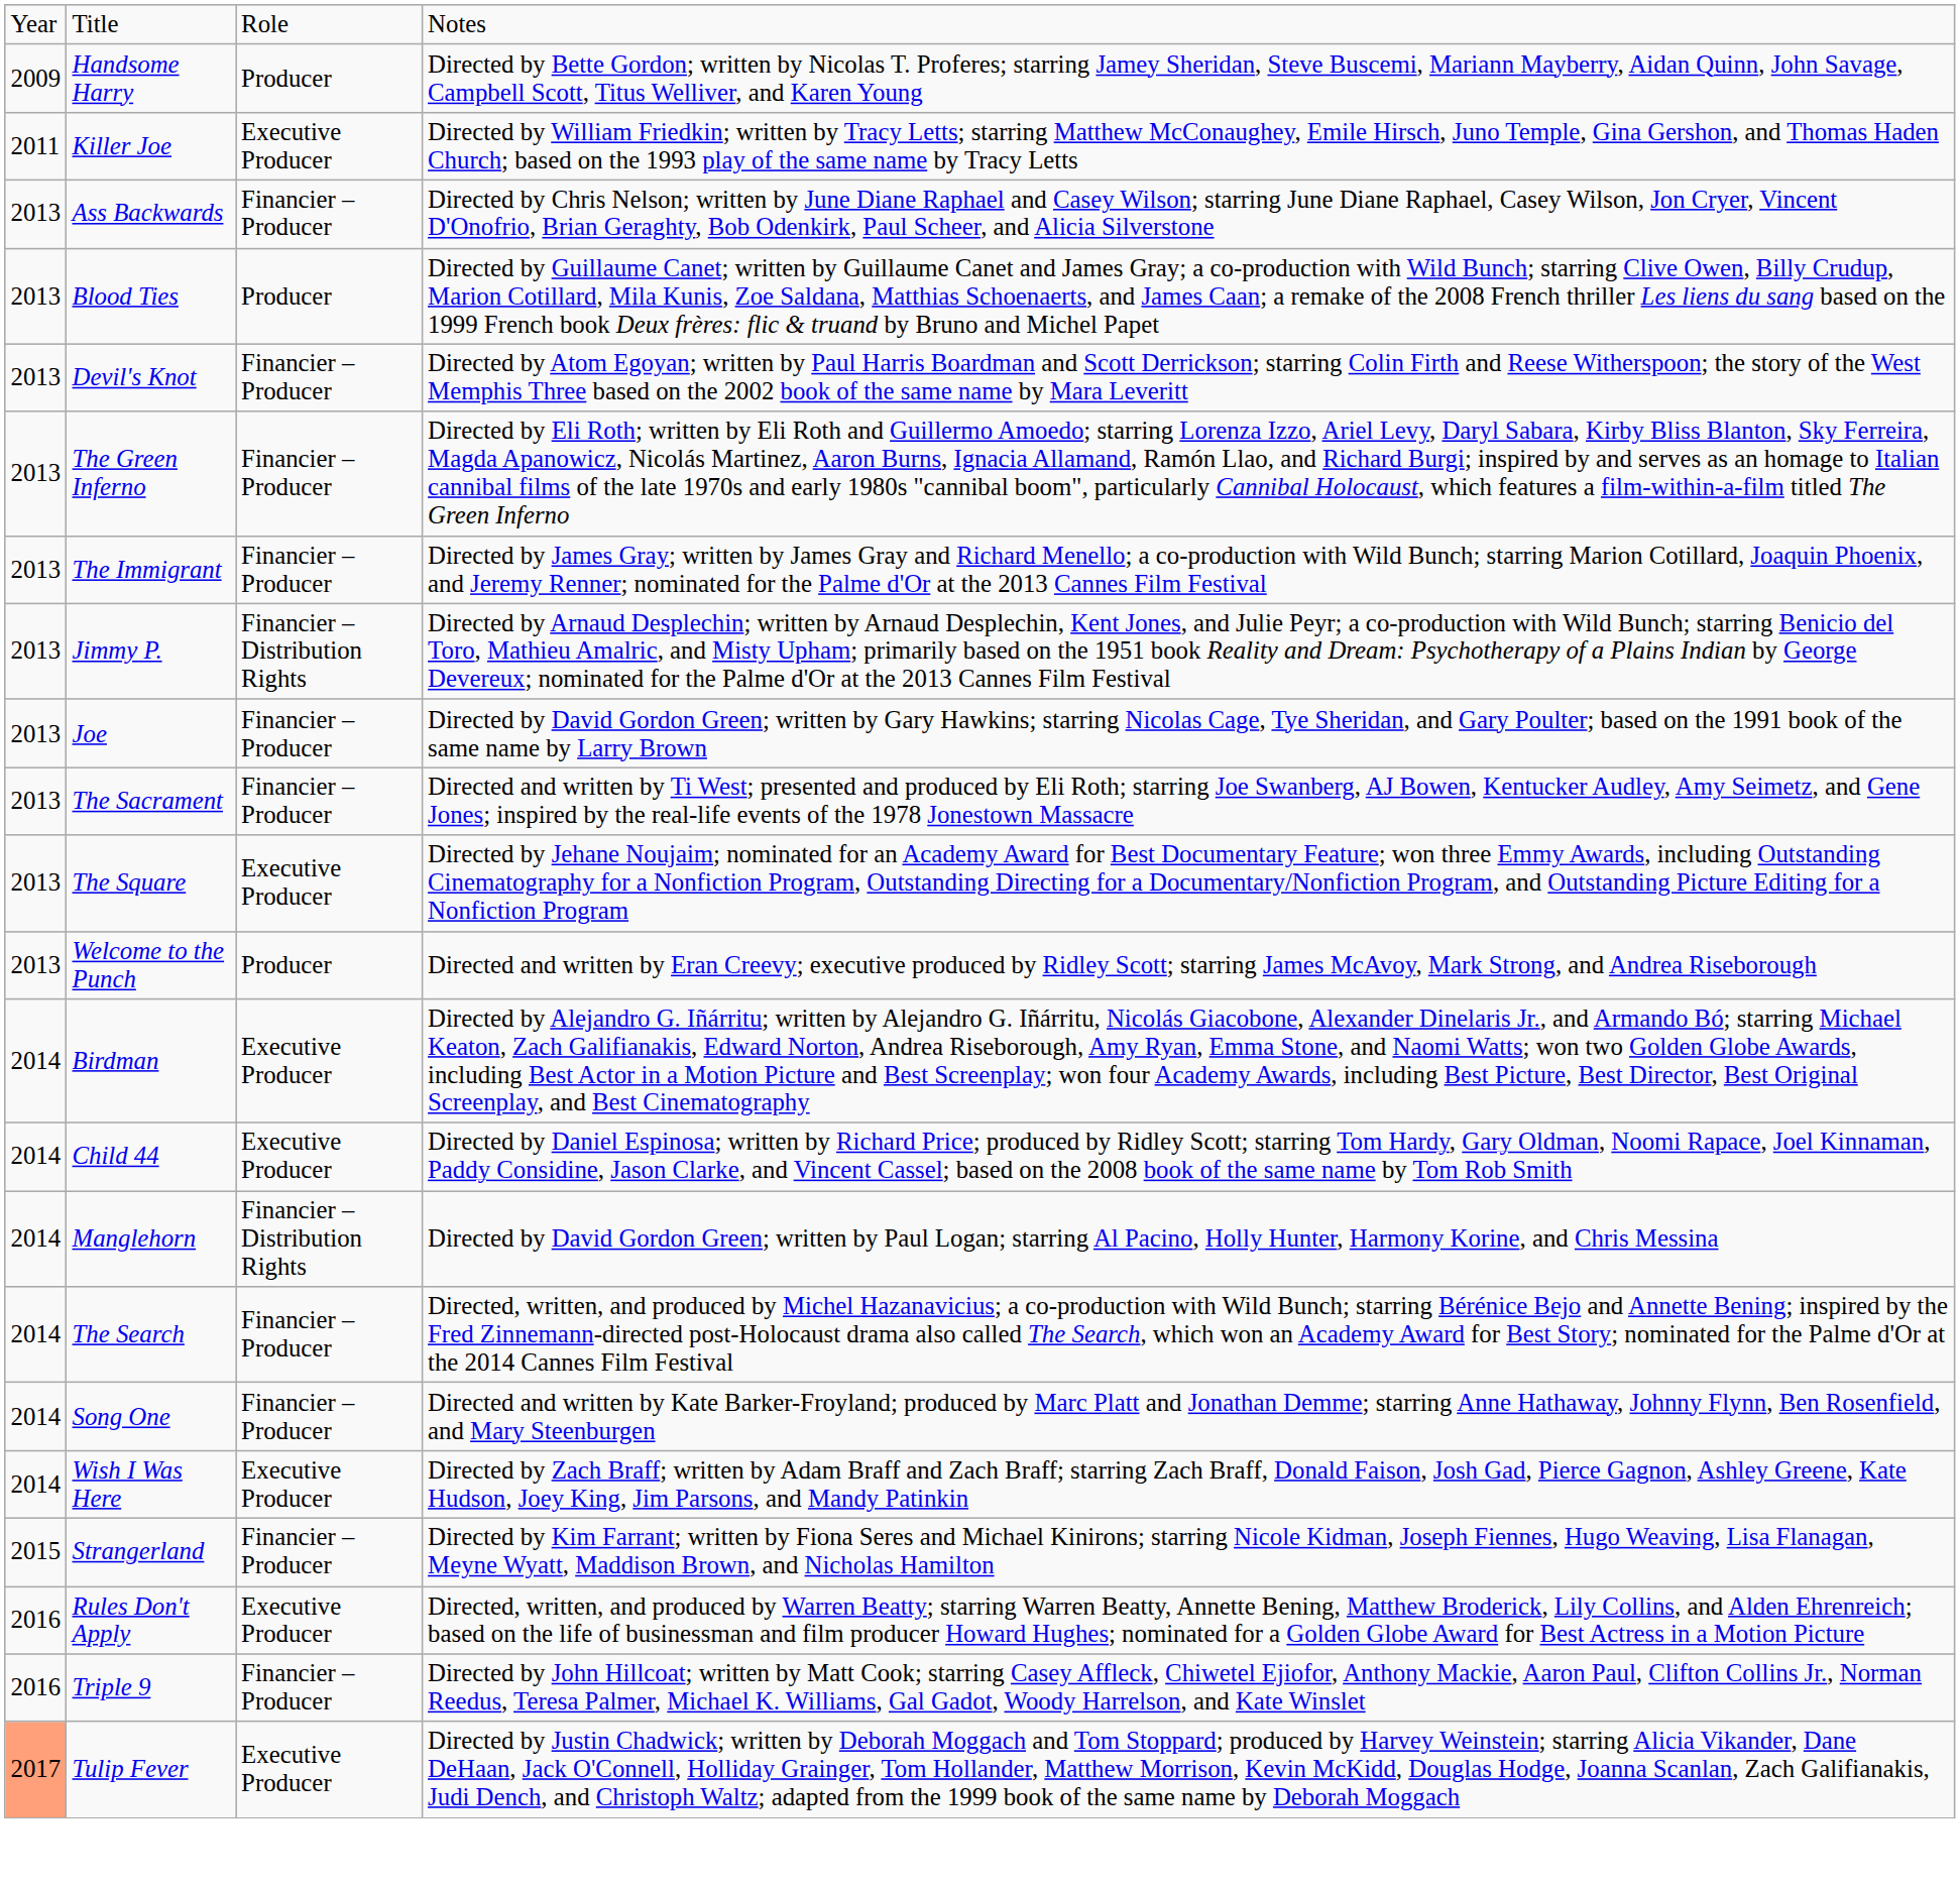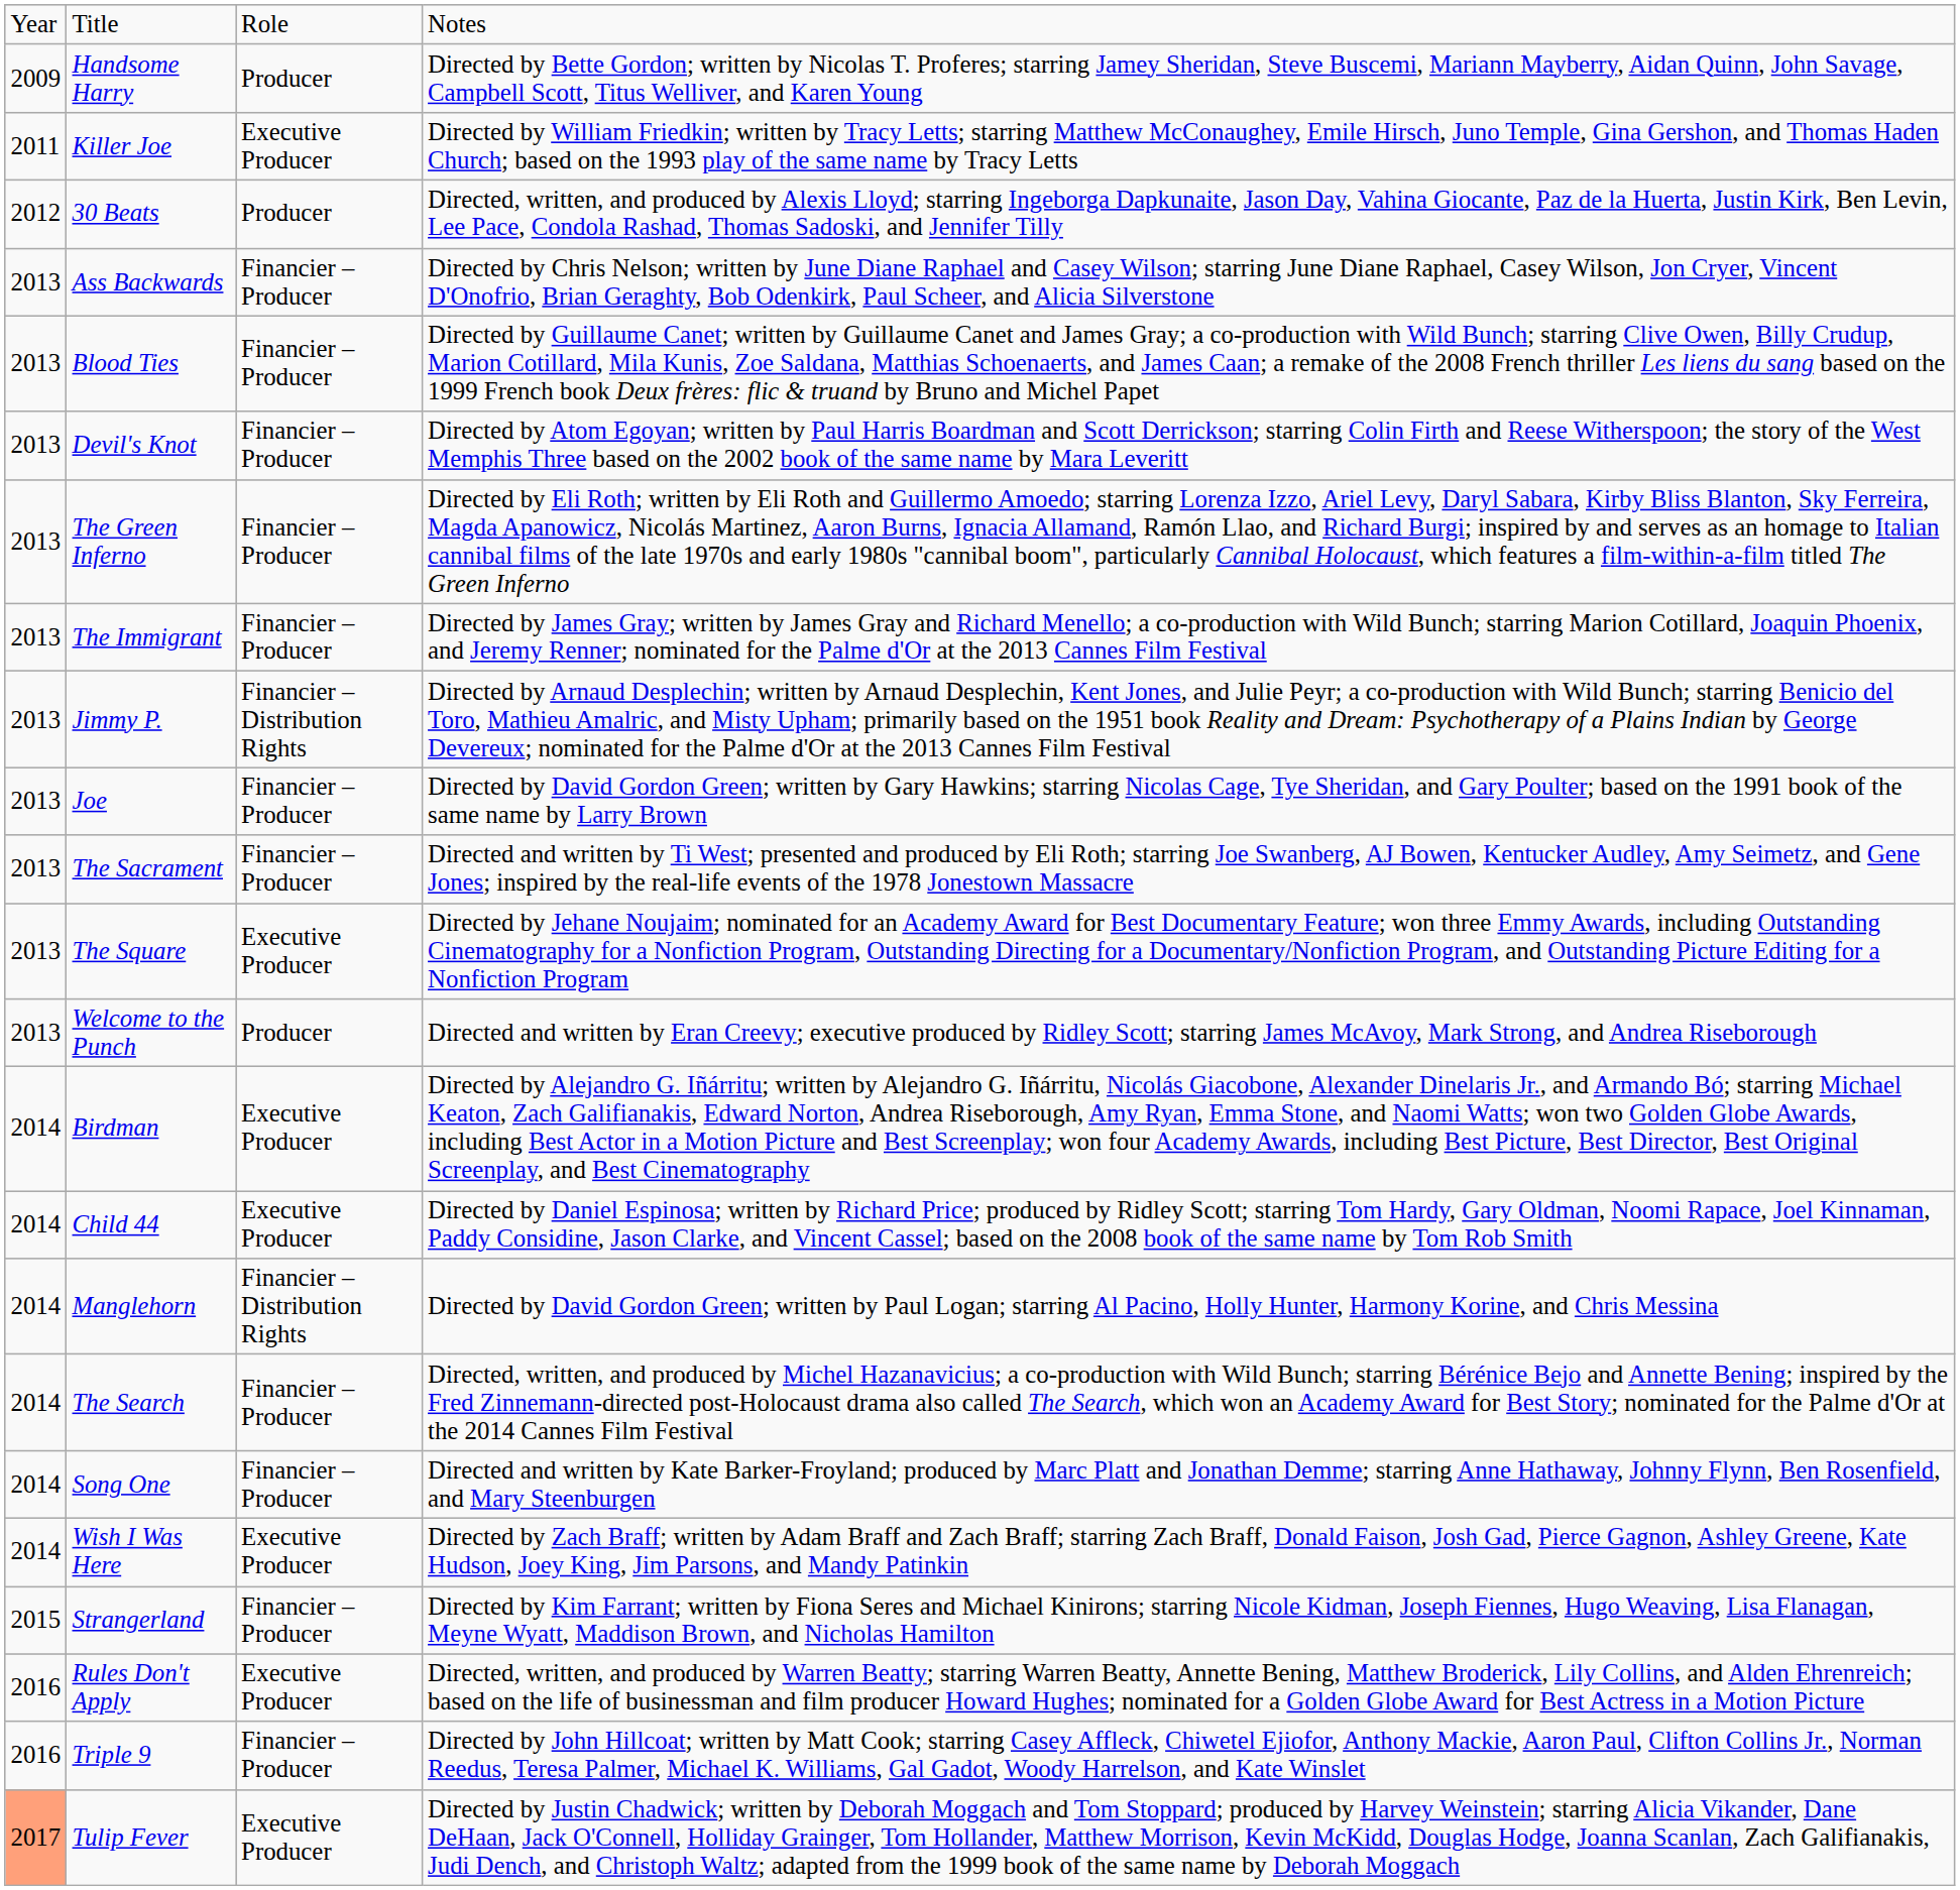+ row: 2012 | 30 Beats | Producer | Directed, written, and produced by Alexis Lloyd; starring Ingeborga Dapkunaite, Jason Day, Vahina Giocante, Paz de la Huerta, Justin Kirk, Ben Levin, Lee Pace, Condola Rashad, Thomas Sadoski, and Jennifer Tilly
Blood Ties | column 3: Producer -> Financier – Producer
